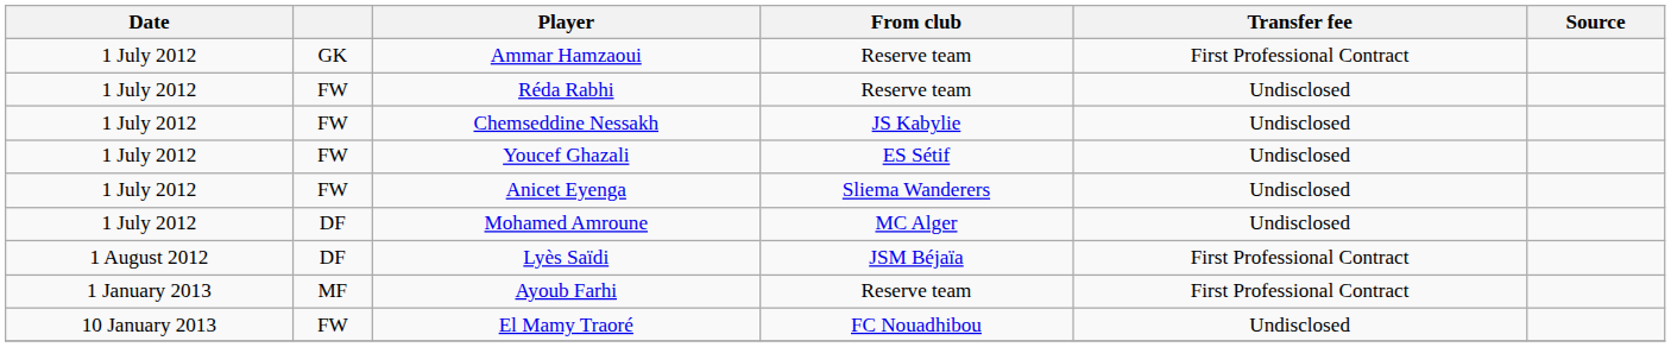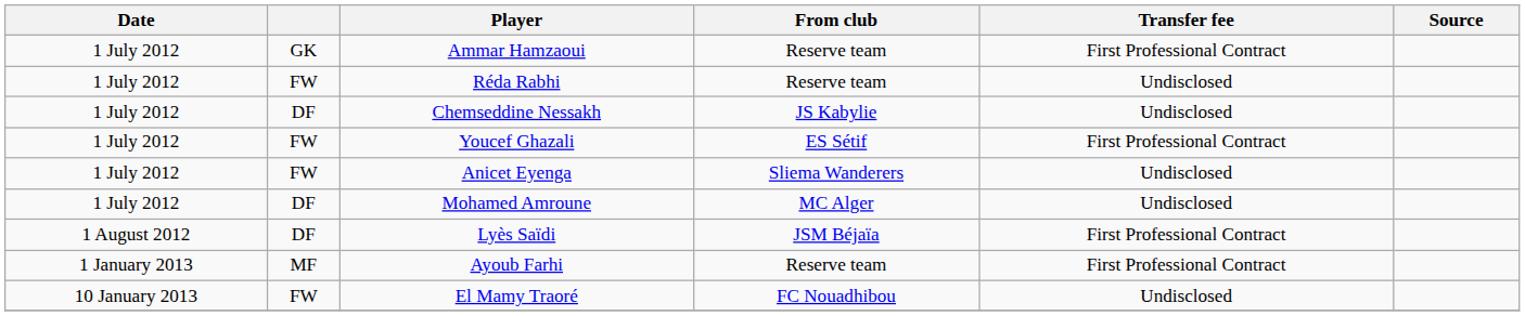Chemseddine Nessakh | column 2: FW -> DF
Youcef Ghazali | Transfer fee: Undisclosed -> First Professional Contract
